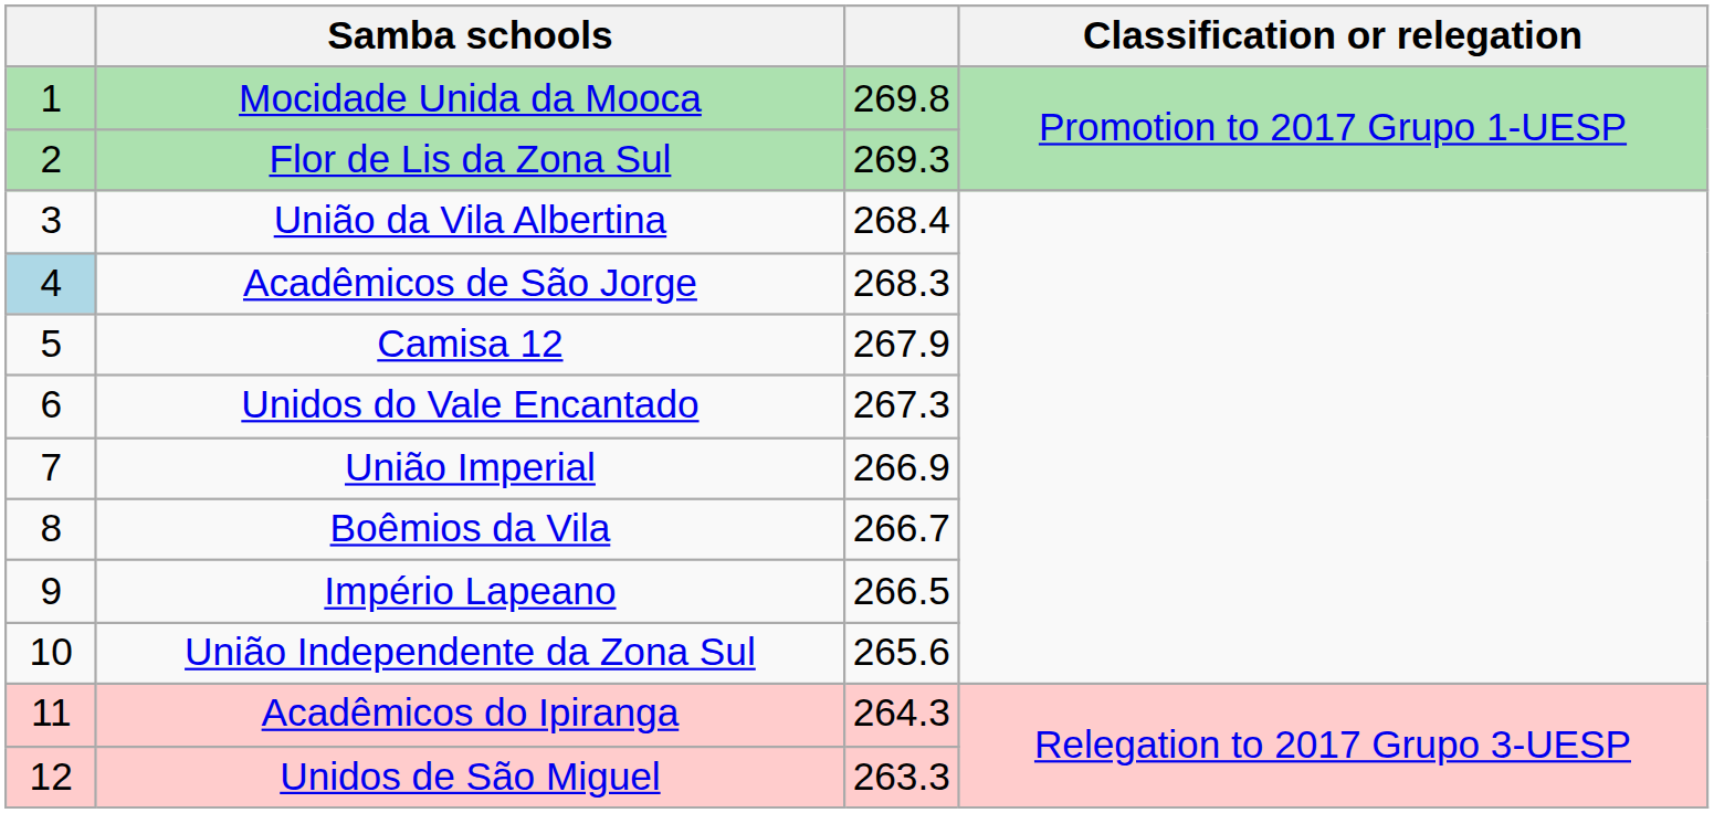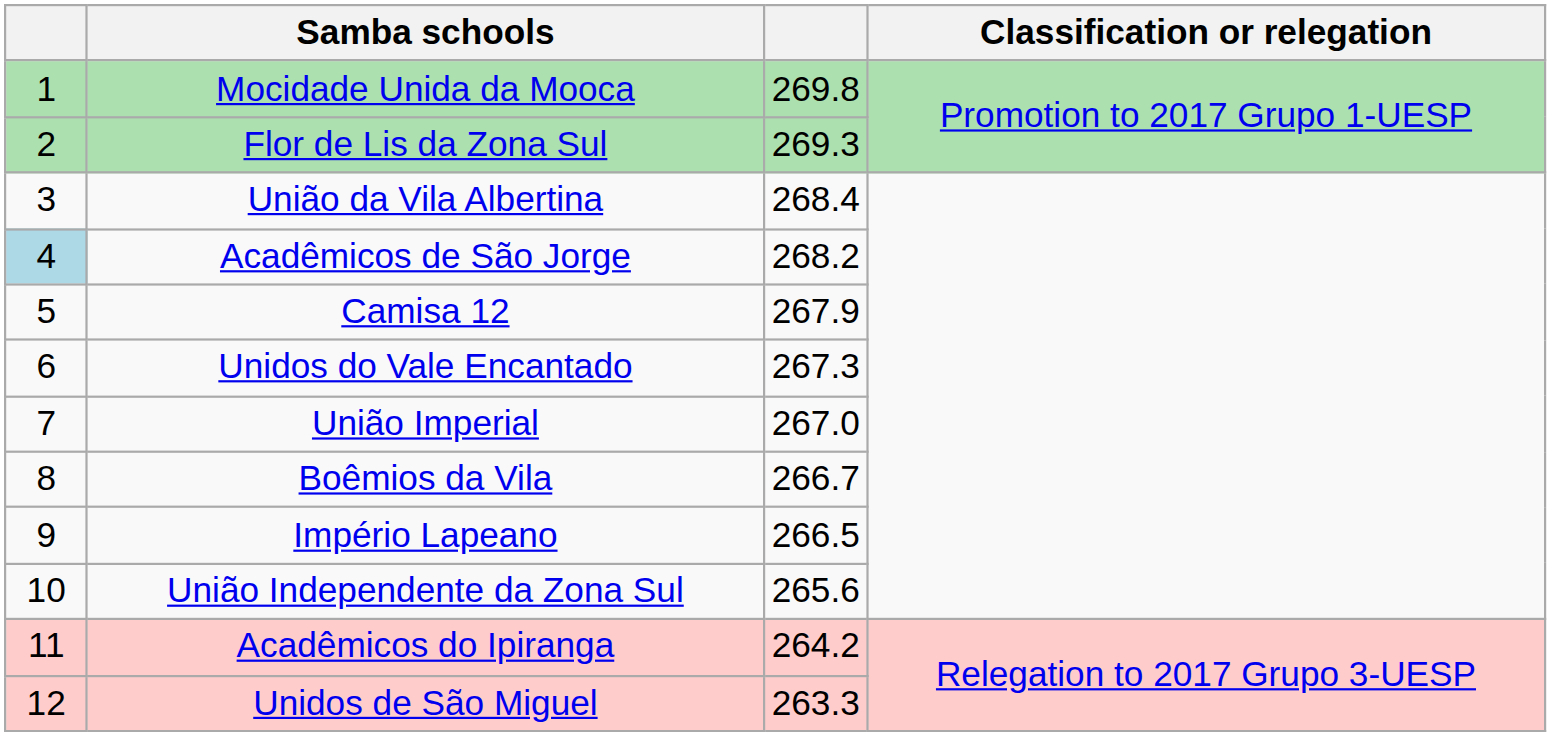Acadêmicos de São Jorge | column 3: 268.3 -> 268.2
União Imperial | column 3: 266.9 -> 267.0
Acadêmicos do Ipiranga | column 3: 264.3 -> 264.2
